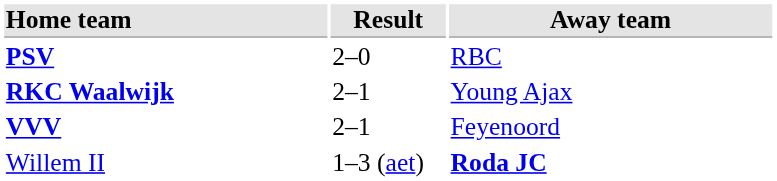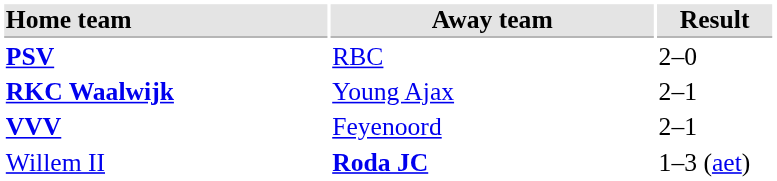columns swapped: Result <-> Away team
